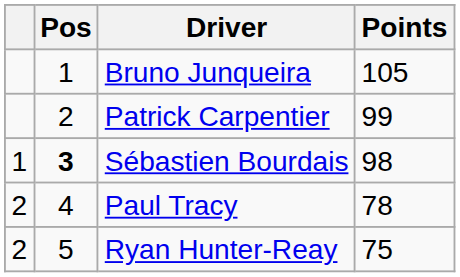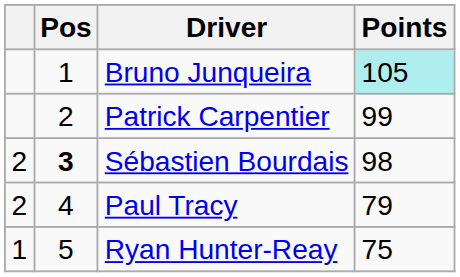Bruno Junqueira | Points: no background -> paleturquoise background
Sébastien Bourdais | column 1: 1 -> 2
Paul Tracy | Points: 78 -> 79
Ryan Hunter-Reay | column 1: 2 -> 1
